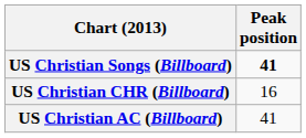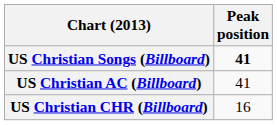rows swapped: US Christian AC (Billboard) <-> US Christian CHR (Billboard)
